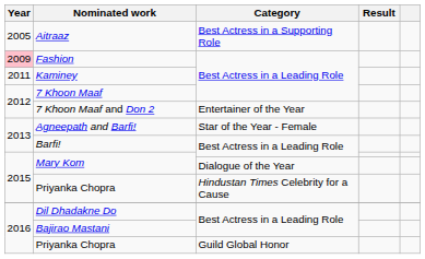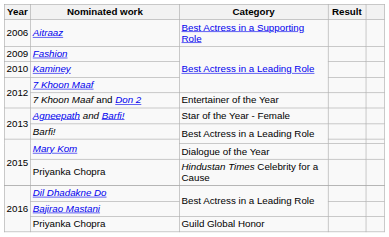Aitraaz | Year: 2005 -> 2006
Fashion | Year: pink background -> no background
Kaminey | Year: 2011 -> 2010
